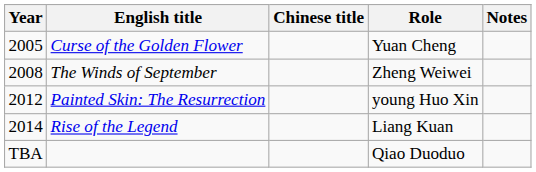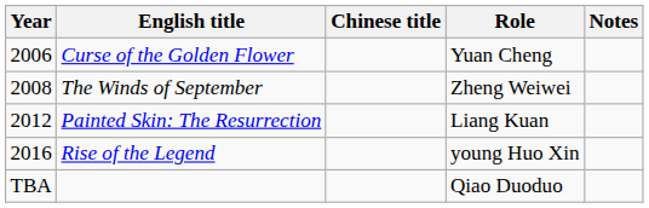Curse of the Golden Flower | Year: 2005 -> 2006
Painted Skin: The Resurrection | Role: young Huo Xin -> Liang Kuan
Rise of the Legend | Year: 2014 -> 2016
Rise of the Legend | Role: Liang Kuan -> young Huo Xin
